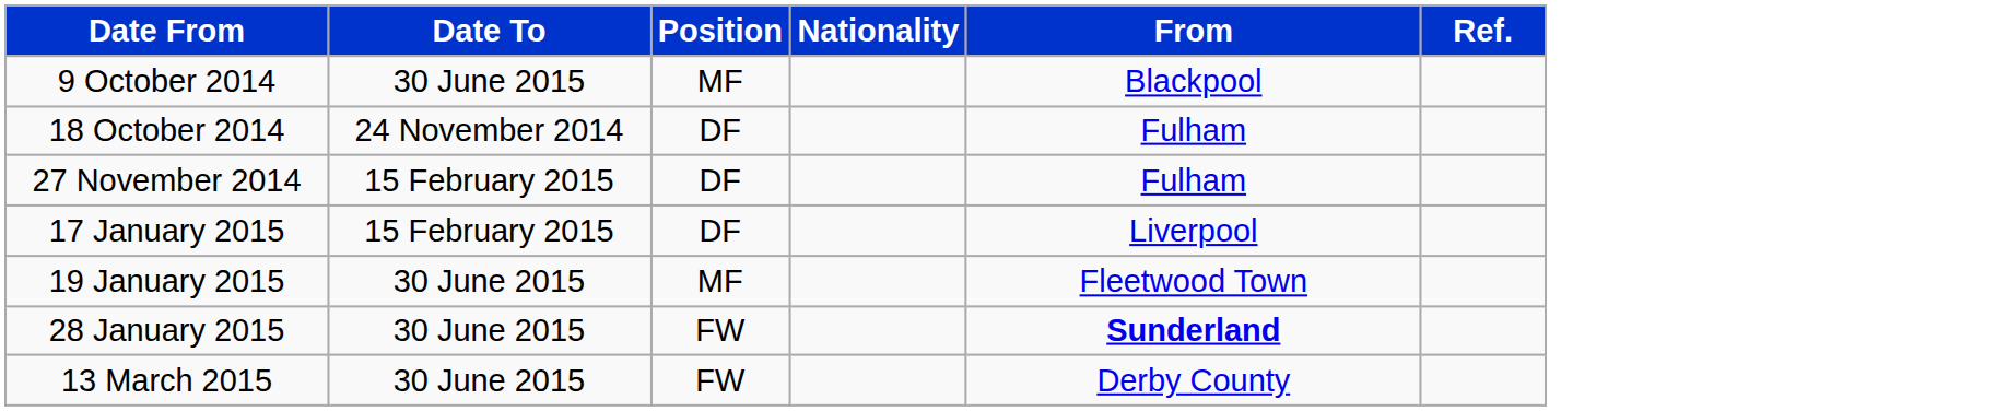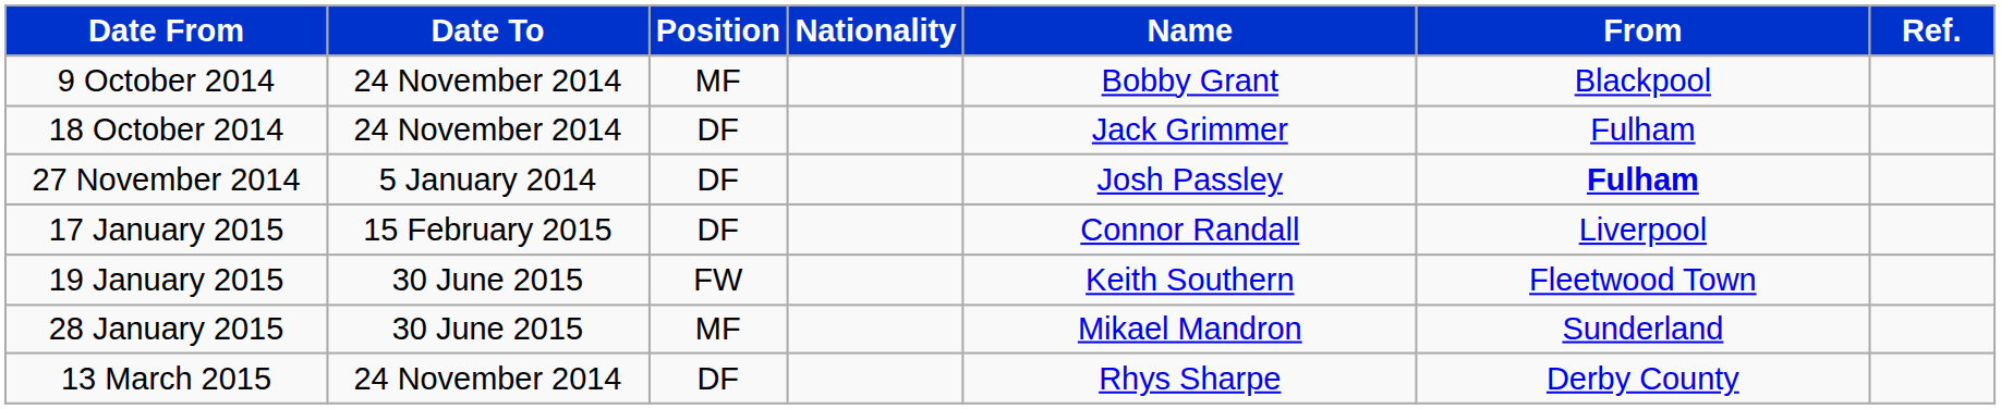+ column: Name | Bobby Grant | Jack Grimmer | Josh Passley | Connor Randall | Keith Southern | Mikael Mandron | Rhys Sharpe
9 October 2014 | Date To: 30 June 2015 -> 24 November 2014
27 November 2014 | Date To: 15 February 2015 -> 5 January 2014
27 November 2014 | From: normal -> bold
19 January 2015 | Position: MF -> FW
28 January 2015 | Position: FW -> MF
28 January 2015 | From: bold -> normal
13 March 2015 | Date To: 30 June 2015 -> 24 November 2014
13 March 2015 | Position: FW -> DF
